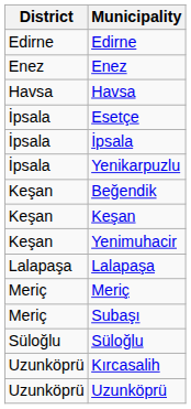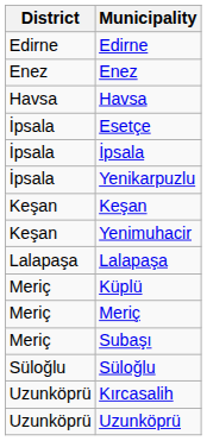- row: Keşan | Beğendik
+ row: Meriç | Küplü
